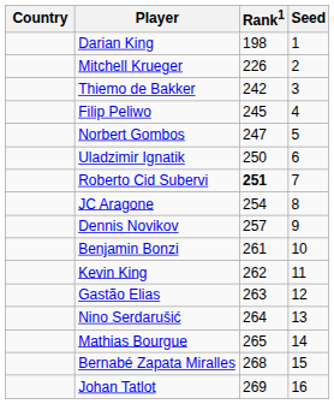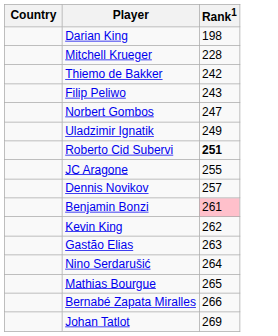- column: Seed | 1 | 2 | 3 | 4 | 5 | 6 | 7 | 8 | 9 | 10 | 11 | 12 | 13 | 14 | 15 | 16
Mitchell Krueger | Rank1: 226 -> 228
Filip Peliwo | Rank1: 245 -> 243
Uladzimir Ignatik | Rank1: 250 -> 249
JC Aragone | Rank1: 254 -> 255
Benjamin Bonzi | Rank1: no background -> pink background
Bernabé Zapata Miralles | Rank1: 268 -> 266
